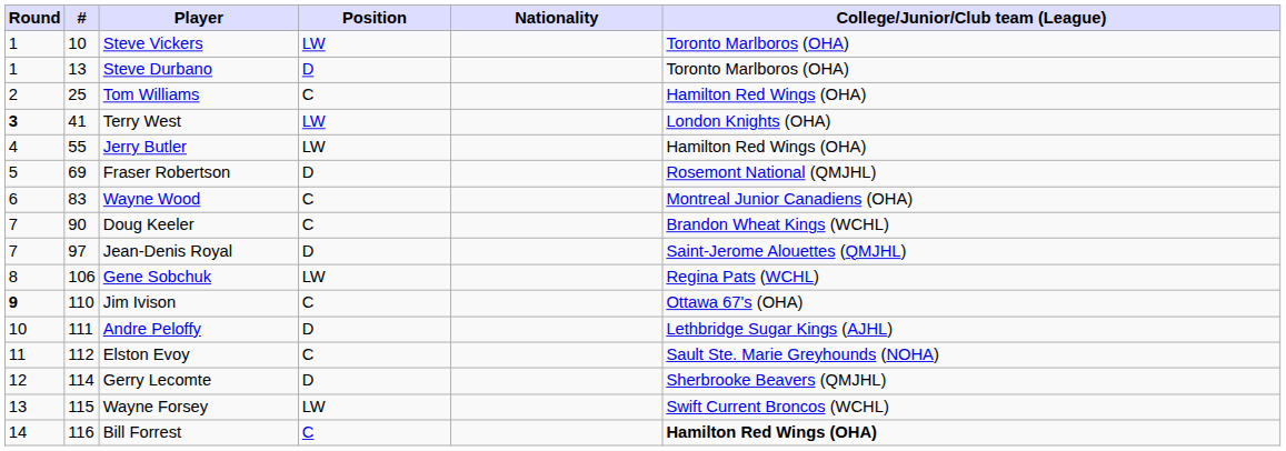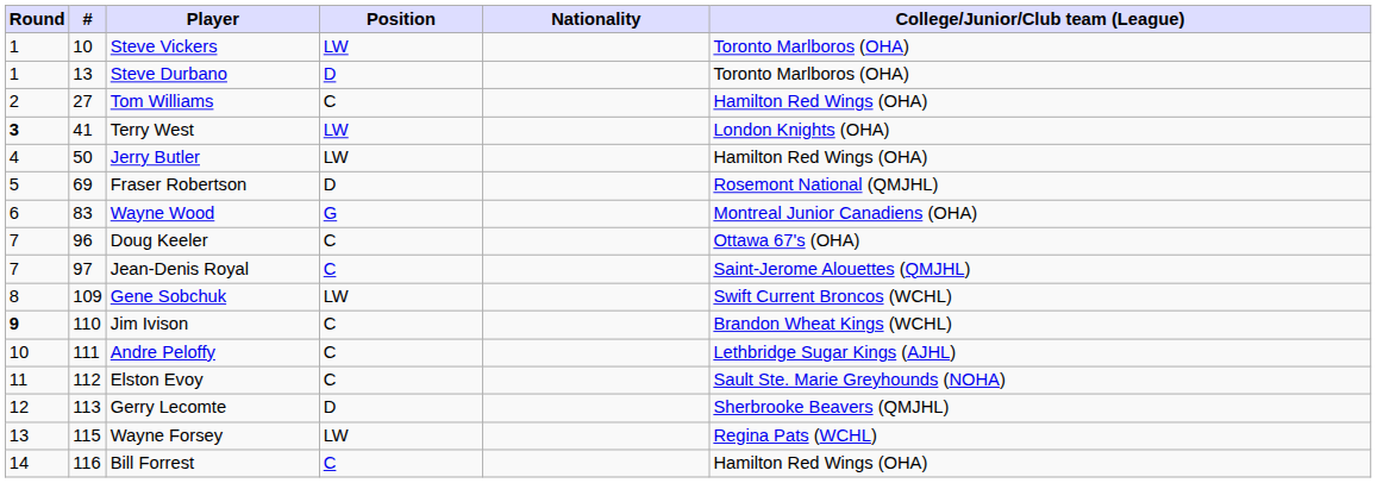Tom Williams | #: 25 -> 27
Jerry Butler | #: 55 -> 50
Wayne Wood | Position: C -> G
Doug Keeler | #: 90 -> 96
Doug Keeler | College/Junior/Club team (League): Brandon Wheat Kings (WCHL) -> Ottawa 67's (OHA)
Jean-Denis Royal | Position: D -> C
Gene Sobchuk | #: 106 -> 109
Gene Sobchuk | College/Junior/Club team (League): Regina Pats (WCHL) -> Swift Current Broncos (WCHL)
Jim Ivison | College/Junior/Club team (League): Ottawa 67's (OHA) -> Brandon Wheat Kings (WCHL)
Andre Peloffy | Position: D -> C
Gerry Lecomte | #: 114 -> 113
Wayne Forsey | College/Junior/Club team (League): Swift Current Broncos (WCHL) -> Regina Pats (WCHL)
Bill Forrest | College/Junior/Club team (League): bold -> normal
